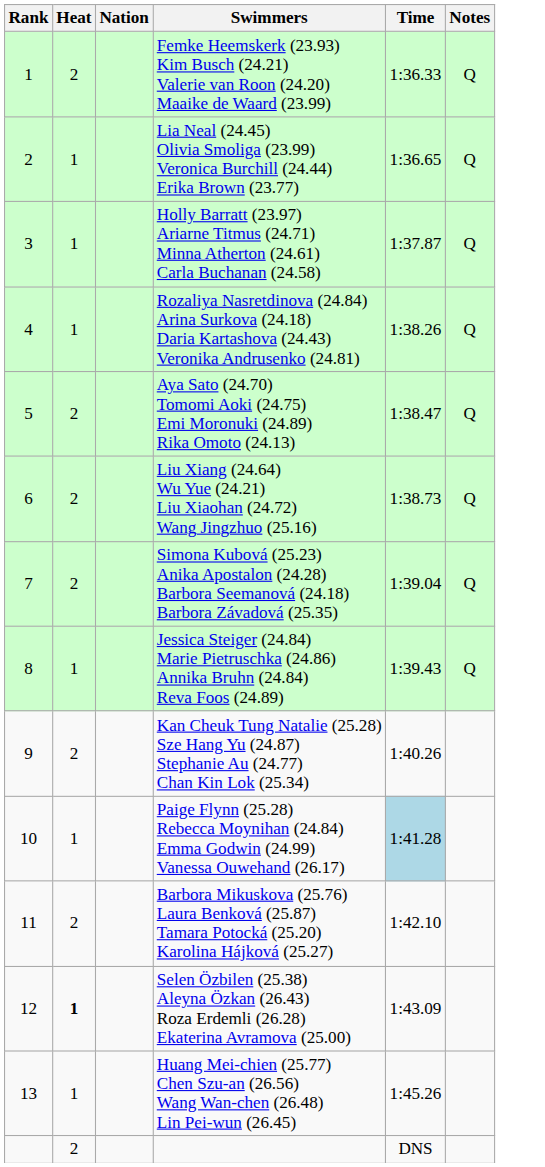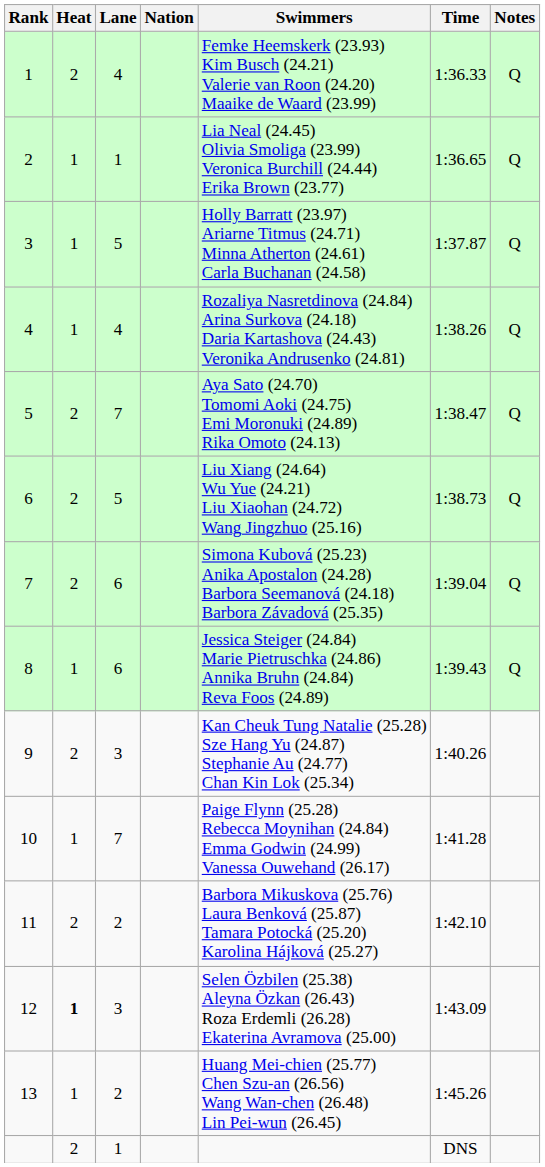+ column: Lane | 4 | 1 | 5 | 4 | 7 | 5 | 6 | 6 | 3 | 7 | 2 | 3 | 2 | 1
10 | Time: lightblue background -> no background
